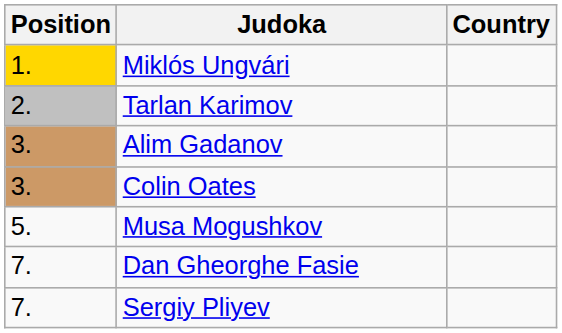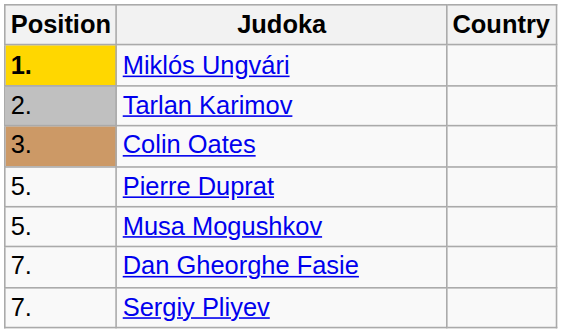Miklós Ungvári | Position: normal -> bold
- row: 3. | Alim Gadanov
+ row: 5. | Pierre Duprat
